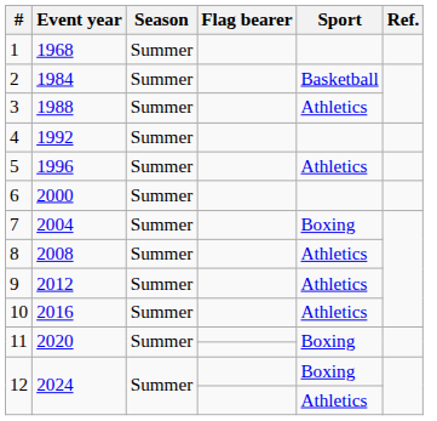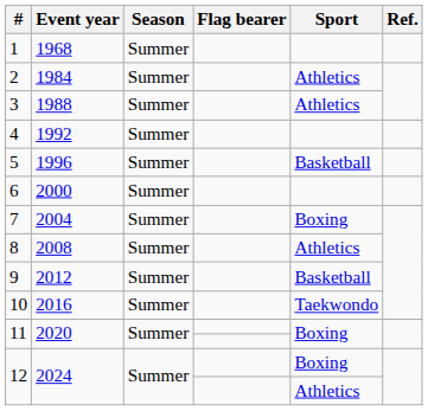2 | Sport: Basketball -> Athletics
5 | Sport: Athletics -> Basketball
9 | Sport: Athletics -> Basketball
10 | Sport: Athletics -> Taekwondo
